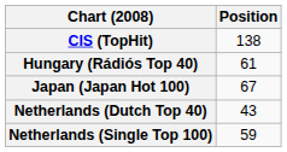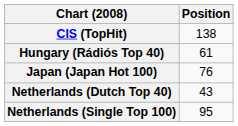Japan (Japan Hot 100) | Position: 67 -> 76
Netherlands (Single Top 100) | Position: 59 -> 95
